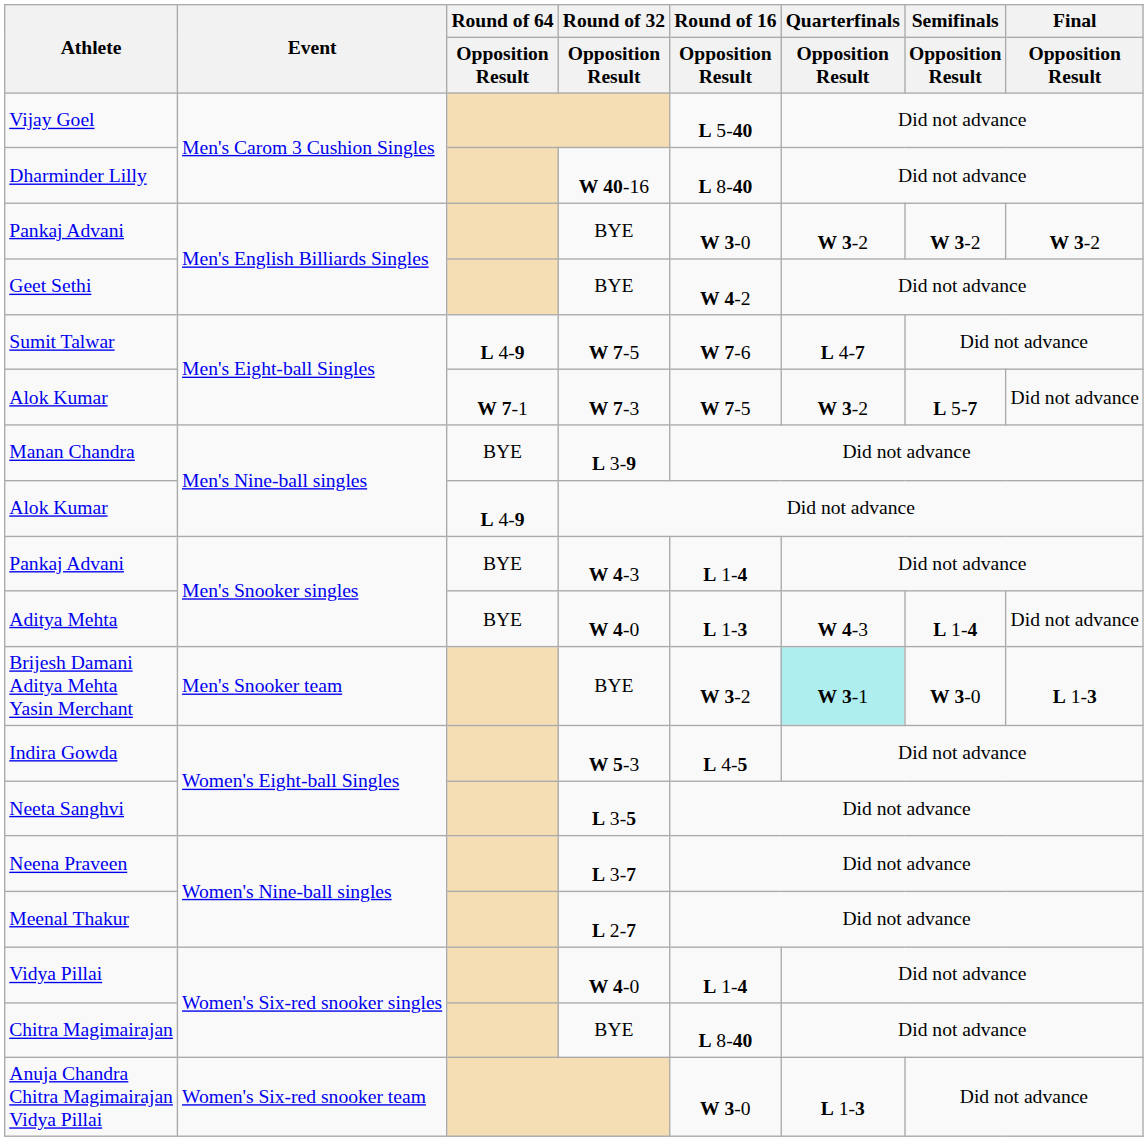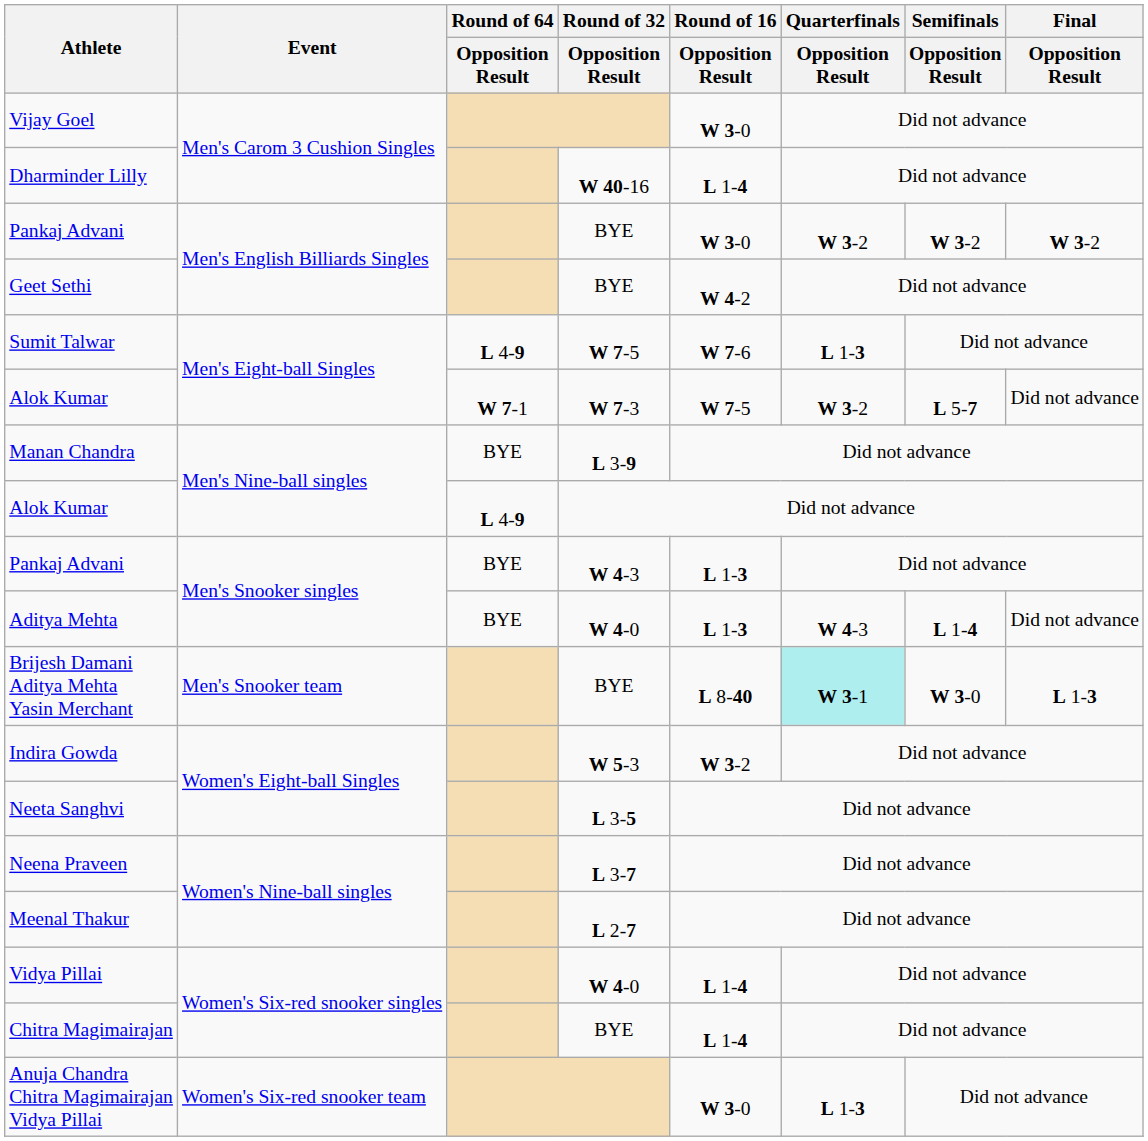Vijay Goel | Round of 16 / Opposition Result: L 5-40 -> W 3-0
Dharminder Lilly | Round of 16 / Opposition Result: L 8-40 -> L 1-4
Sumit Talwar | Quarterfinals / Opposition Result: L 4-7 -> L 1-3
Pankaj Advani / W 4-3 | Round of 16 / Opposition Result: L 1-4 -> L 1-3
Brijesh Damani Aditya Mehta Yasin Merchant | Round of 16 / Opposition Result: W 3-2 -> L 8-40
Indira Gowda | Round of 16 / Opposition Result: L 4-5 -> W 3-2
Chitra Magimairajan | Round of 16 / Opposition Result: L 8-40 -> L 1-4
